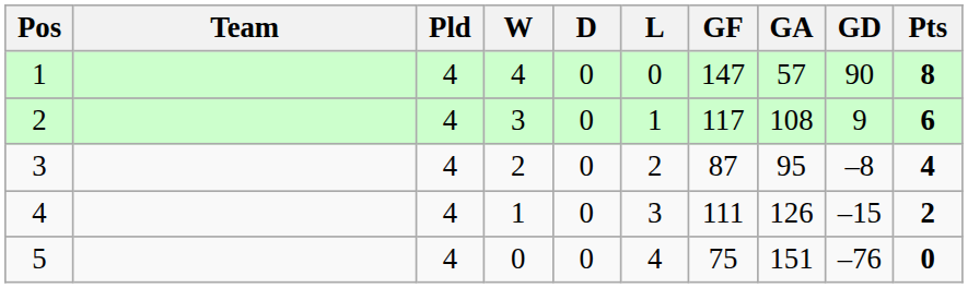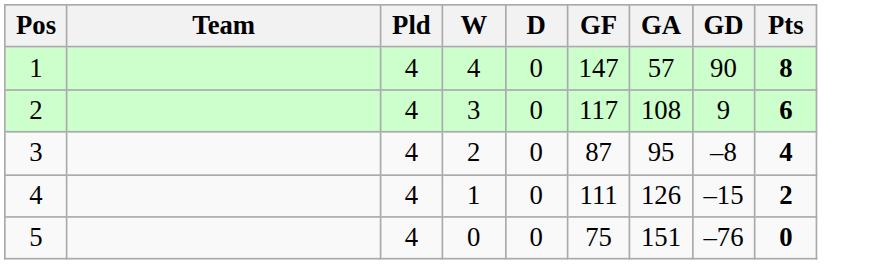- column: L | 0 | 1 | 2 | 3 | 4
